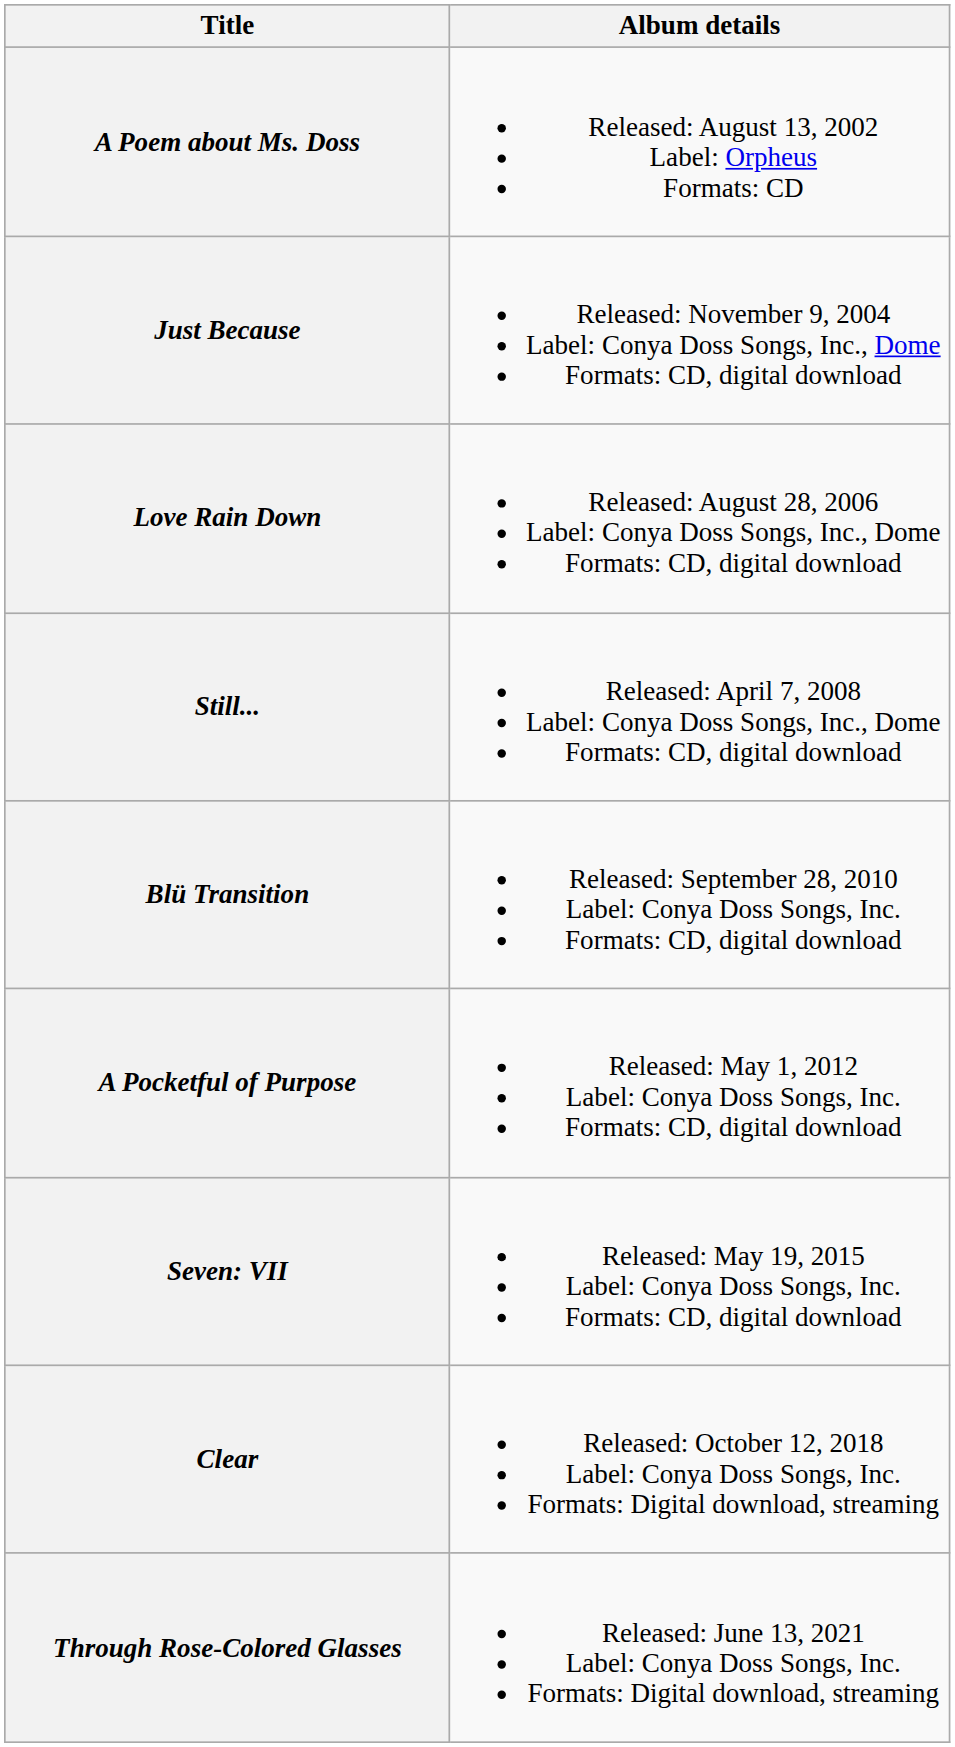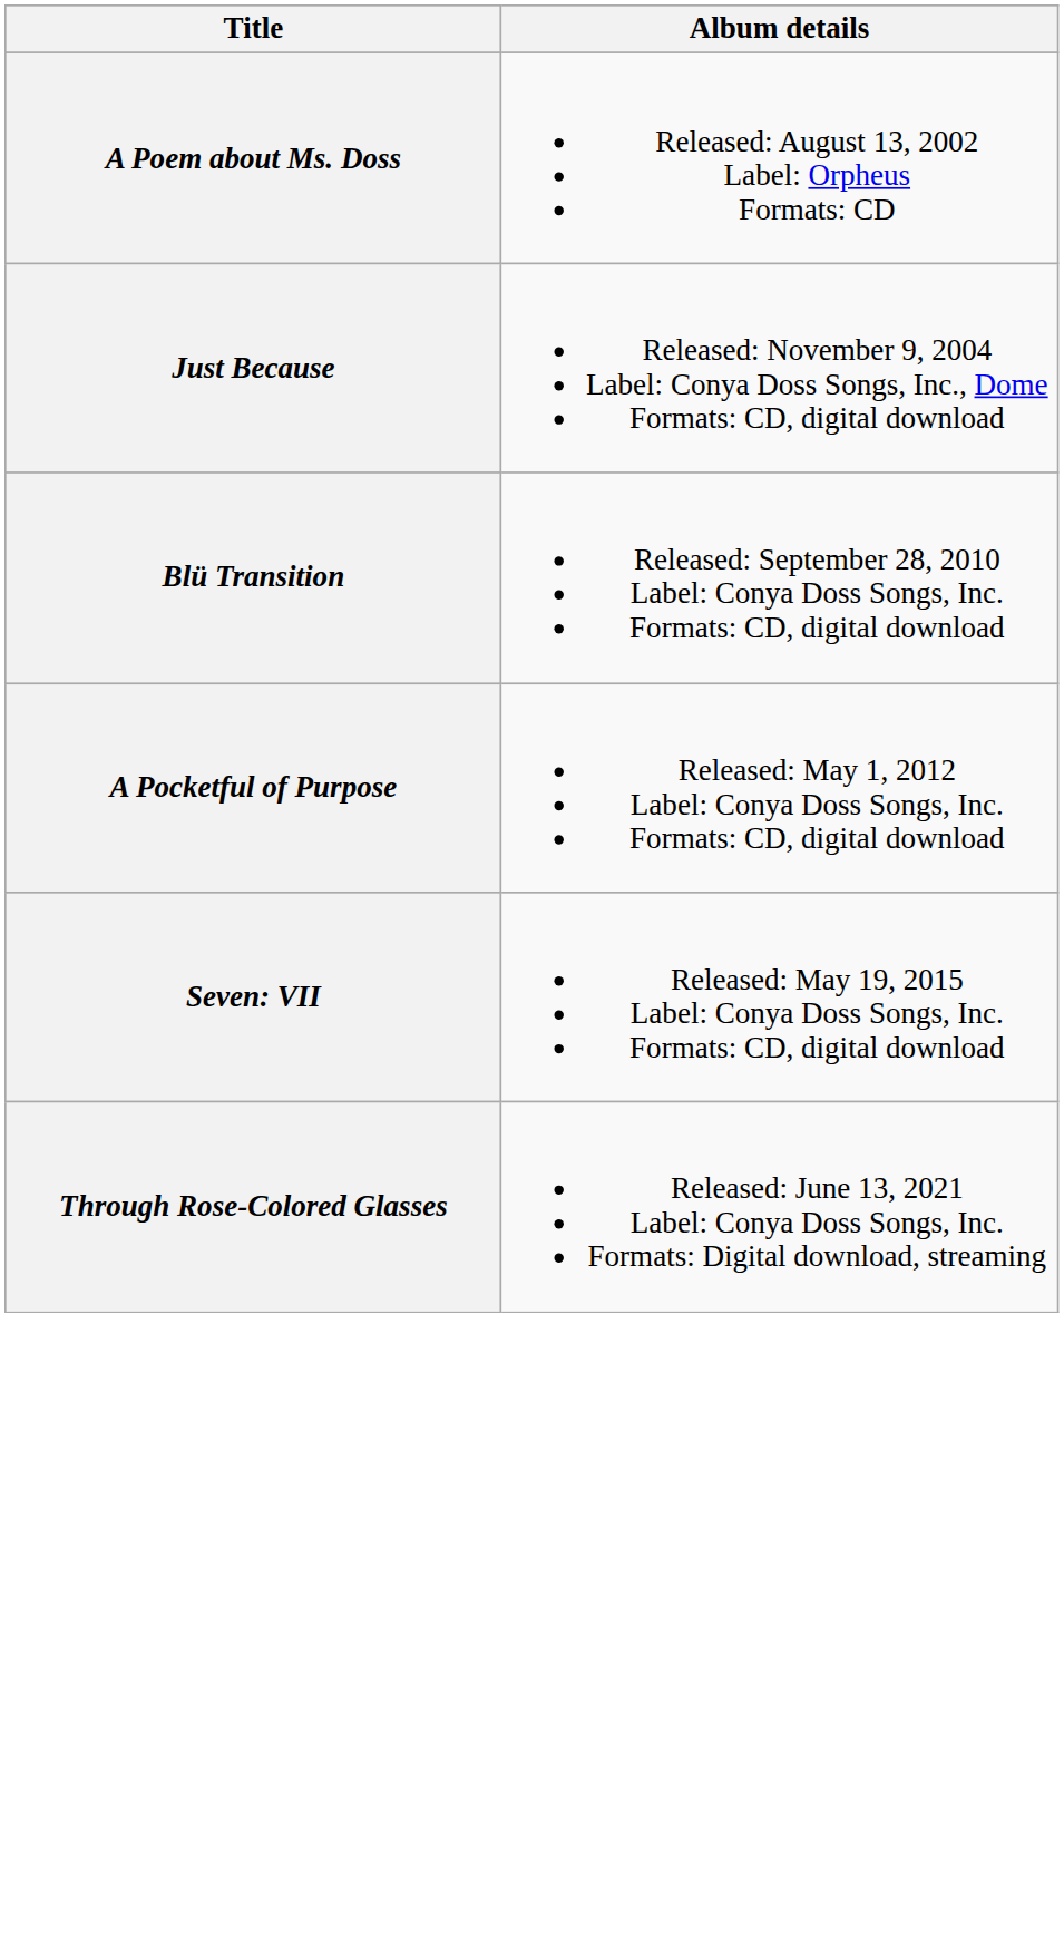- row: Love Rain Down | Released: August 28, 2006 Label: Conya Doss Songs, Inc., Dome Formats: CD, digital download
- row: Still... | Released: April 7, 2008 Label: Conya Doss Songs, Inc., Dome Formats: CD, digital download
- row: Clear | Released: October 12, 2018 Label: Conya Doss Songs, Inc. Formats: Digital download, streaming
